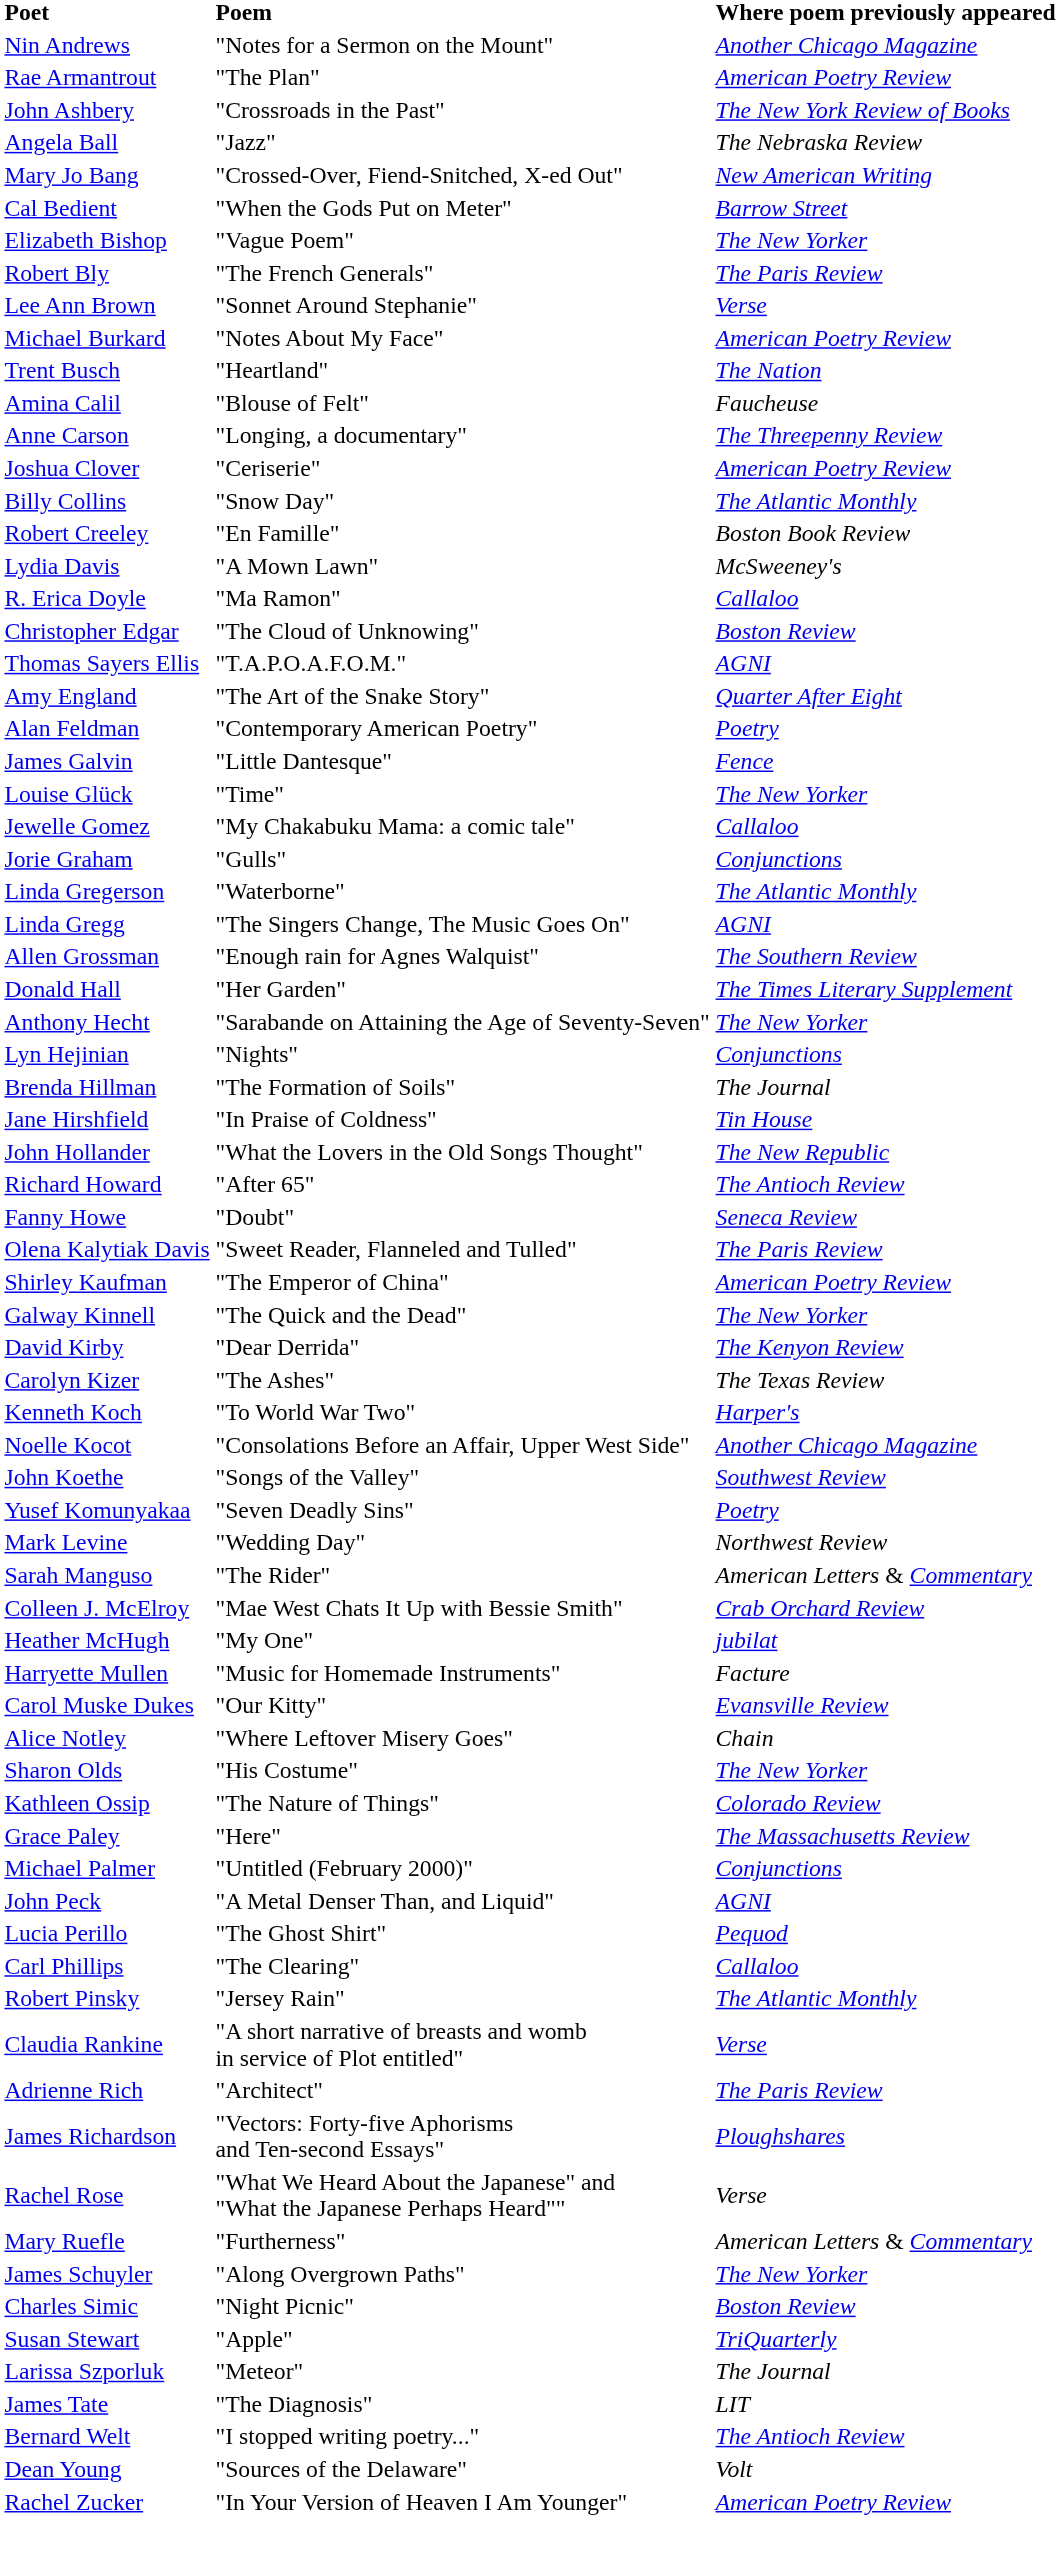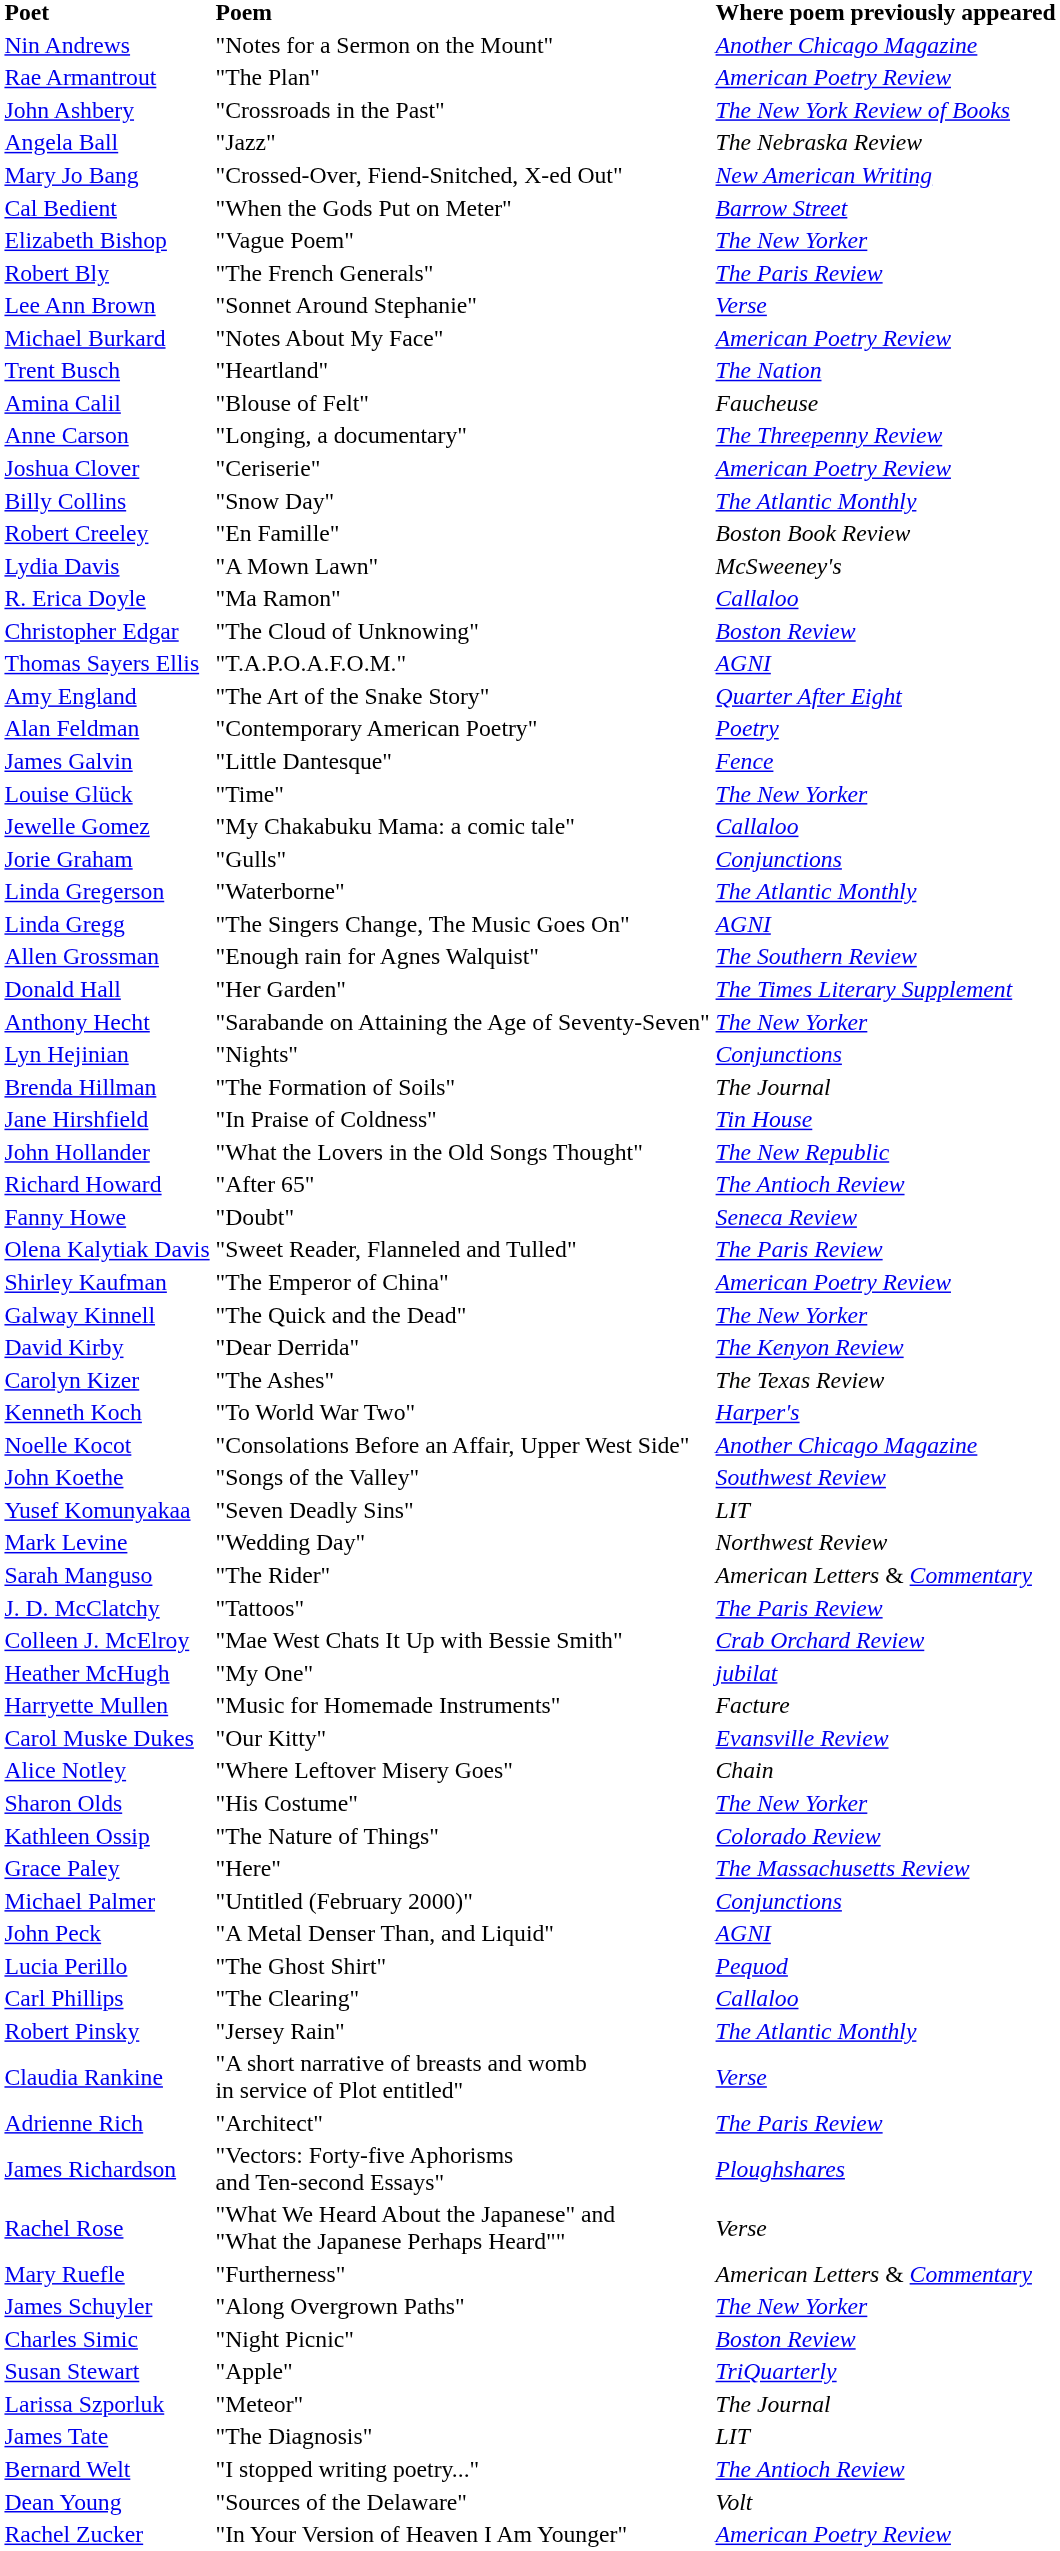Yusef Komunyakaa | Where poem previously appeared: Poetry -> LIT
+ row: J. D. McClatchy | "Tattoos" | The Paris Review
